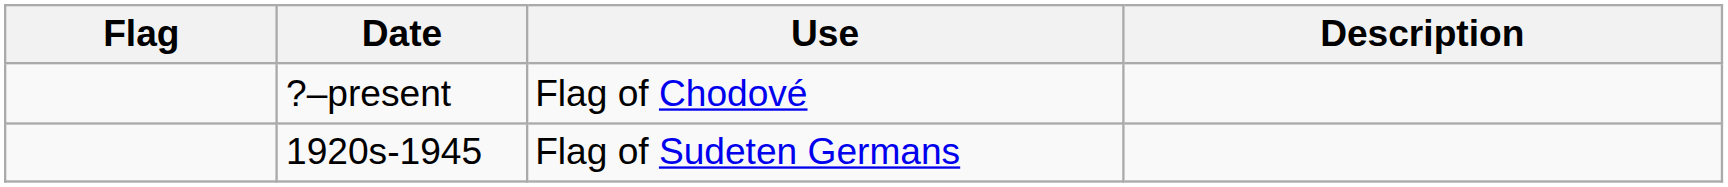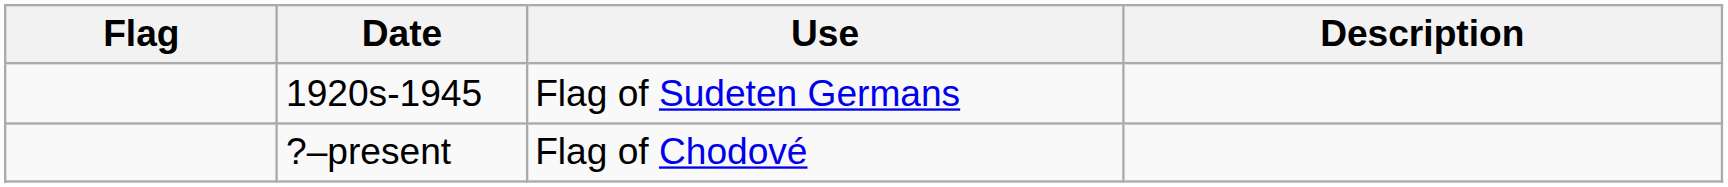rows swapped: ?–present <-> 1920s-1945
